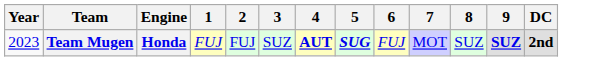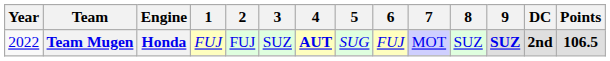+ column: Points | 106.5
Team Mugen | Year: 2023 -> 2022
Team Mugen | 5: bold -> normal
